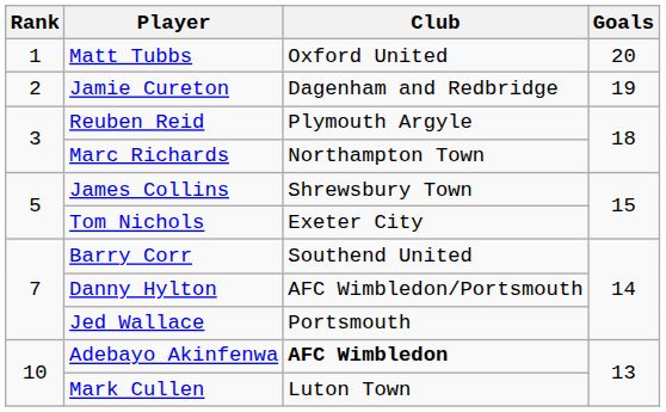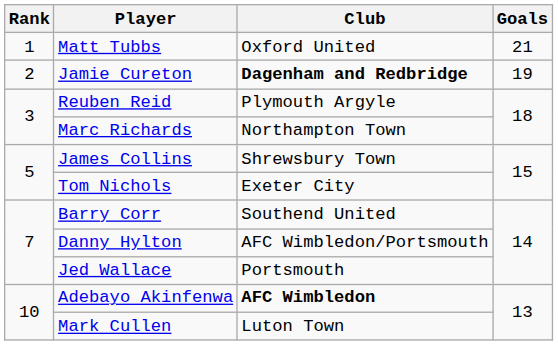Matt Tubbs | Goals: 20 -> 21
Jamie Cureton | Club: normal -> bold
